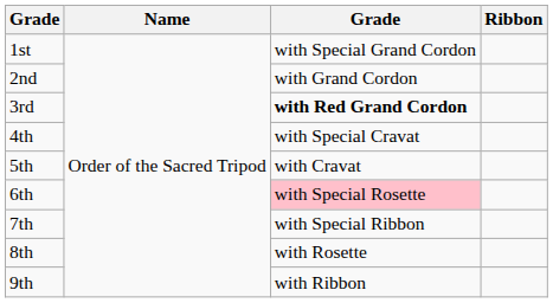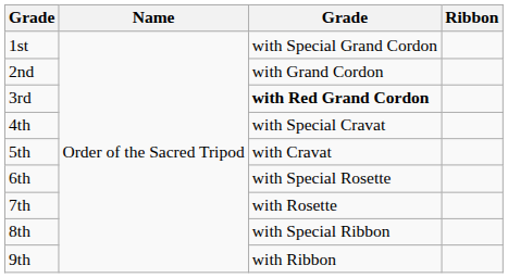6th | column 3: pink background -> no background
7th | column 3: with Special Ribbon -> with Rosette
8th | column 3: with Rosette -> with Special Ribbon
